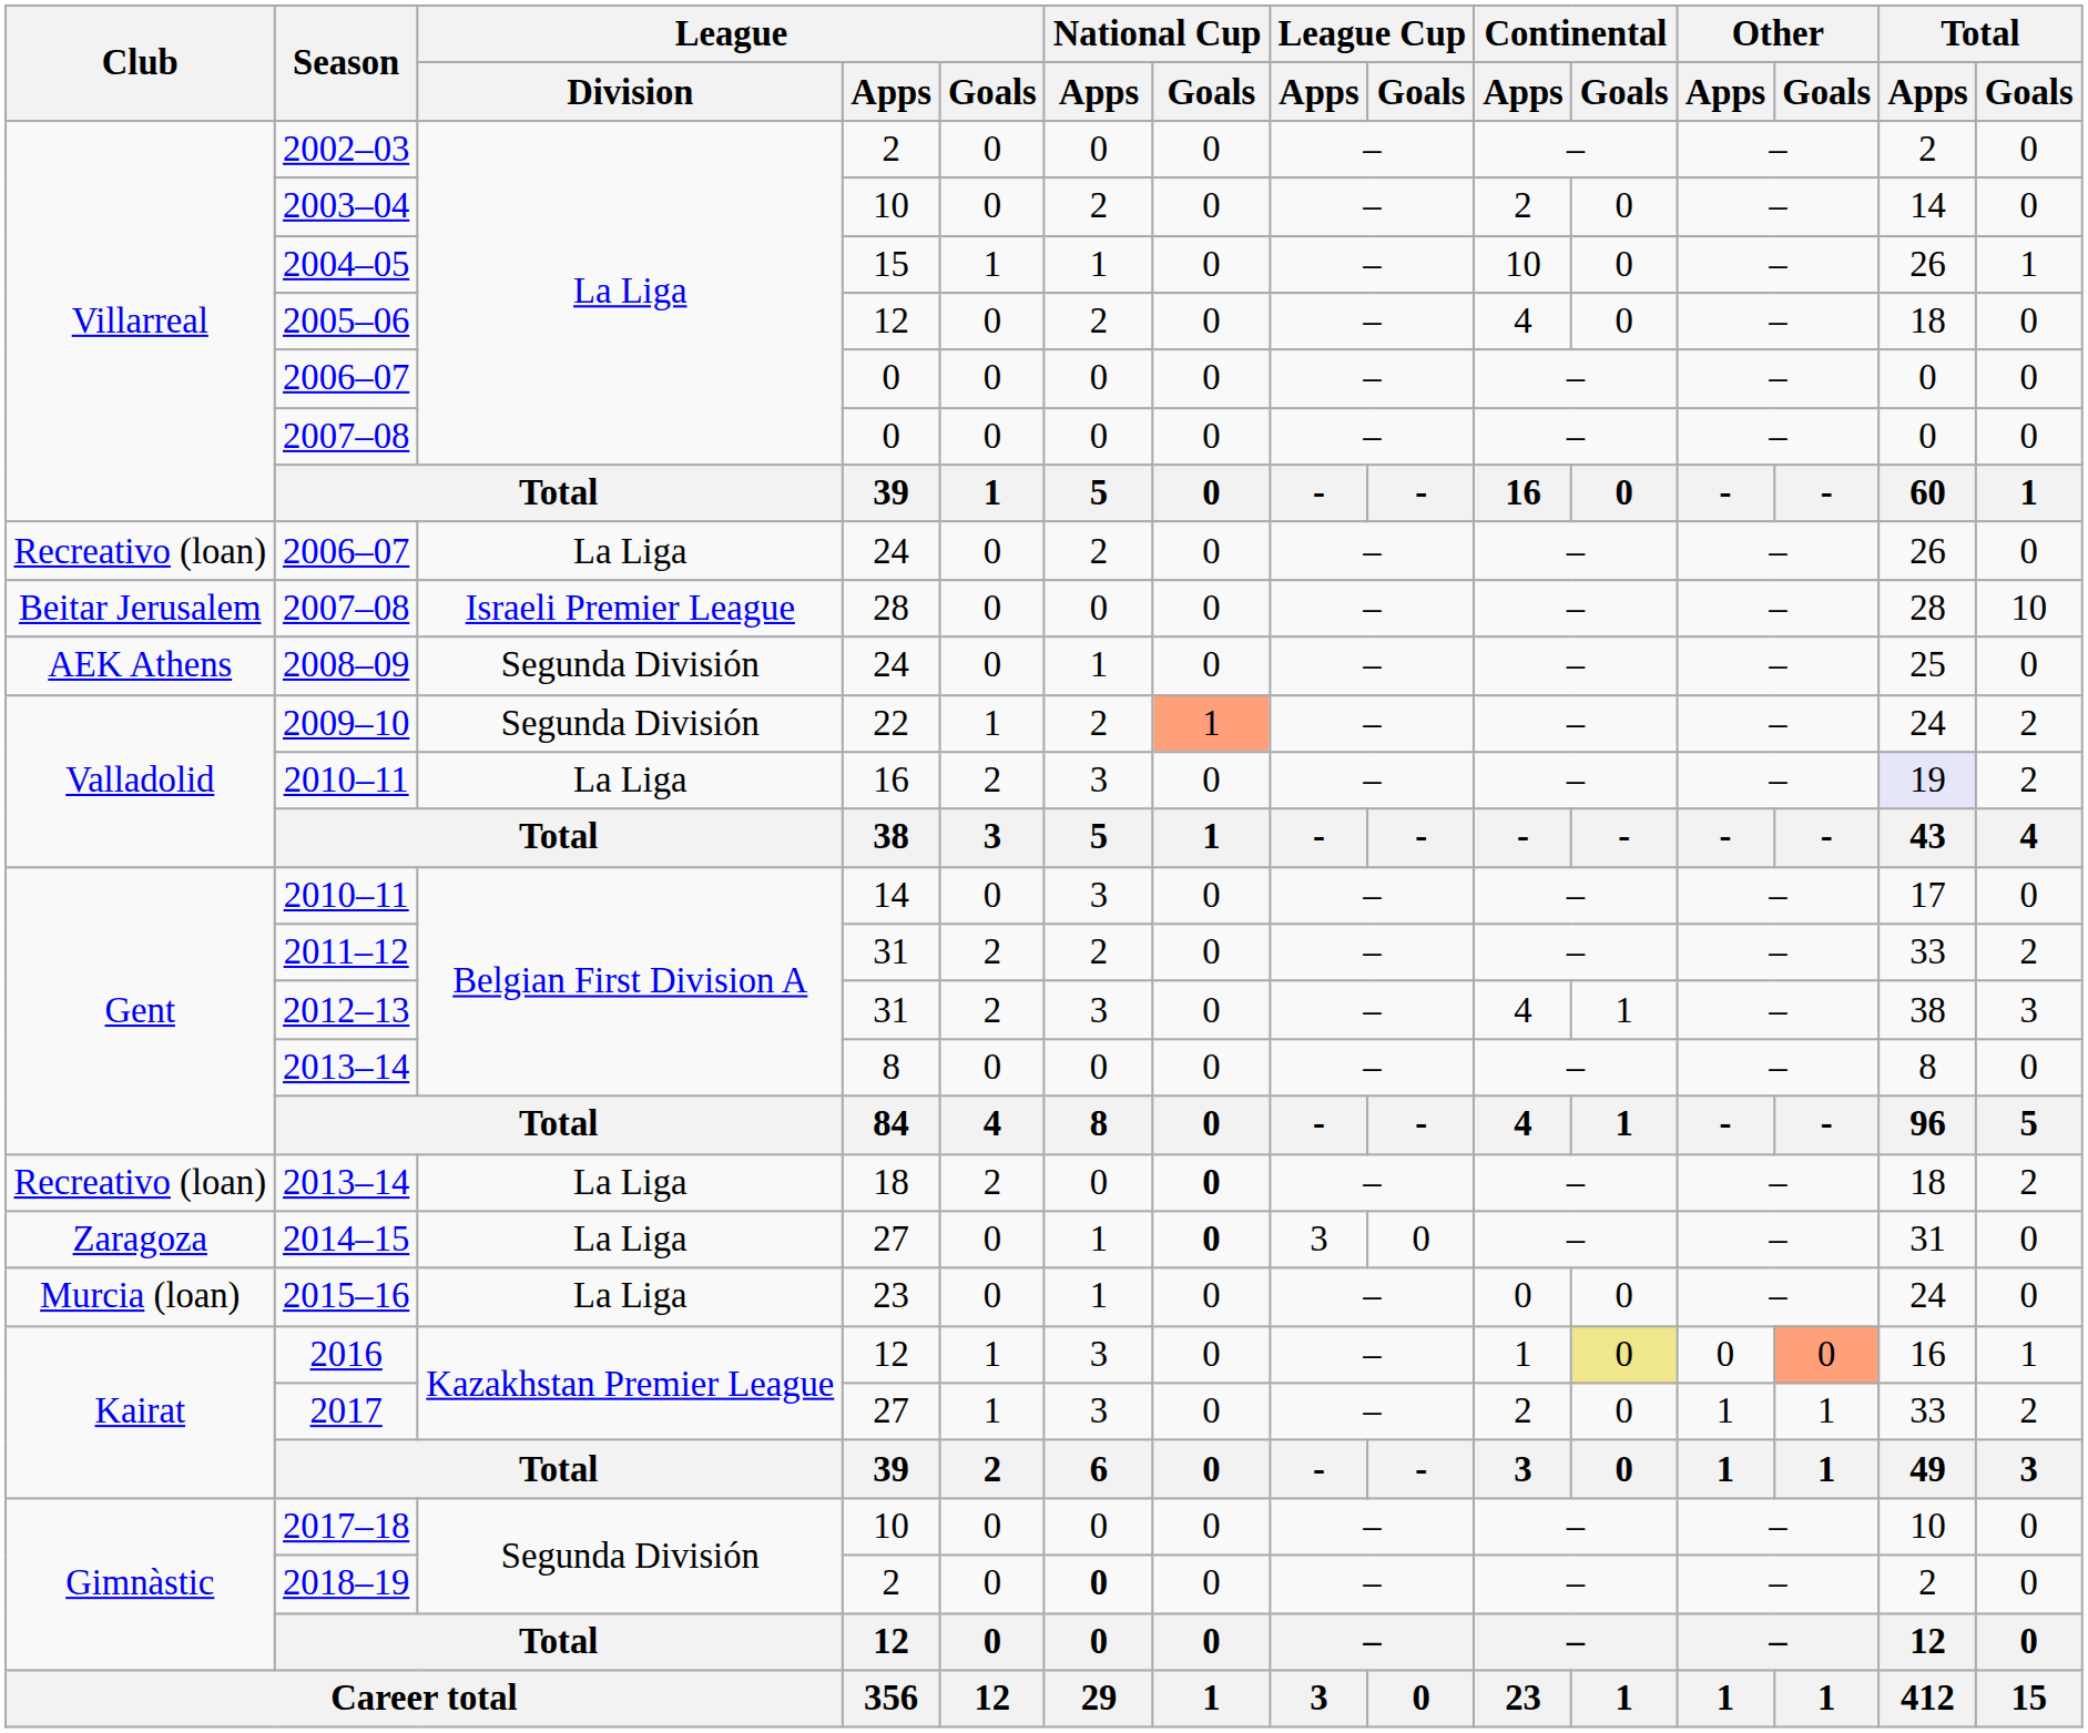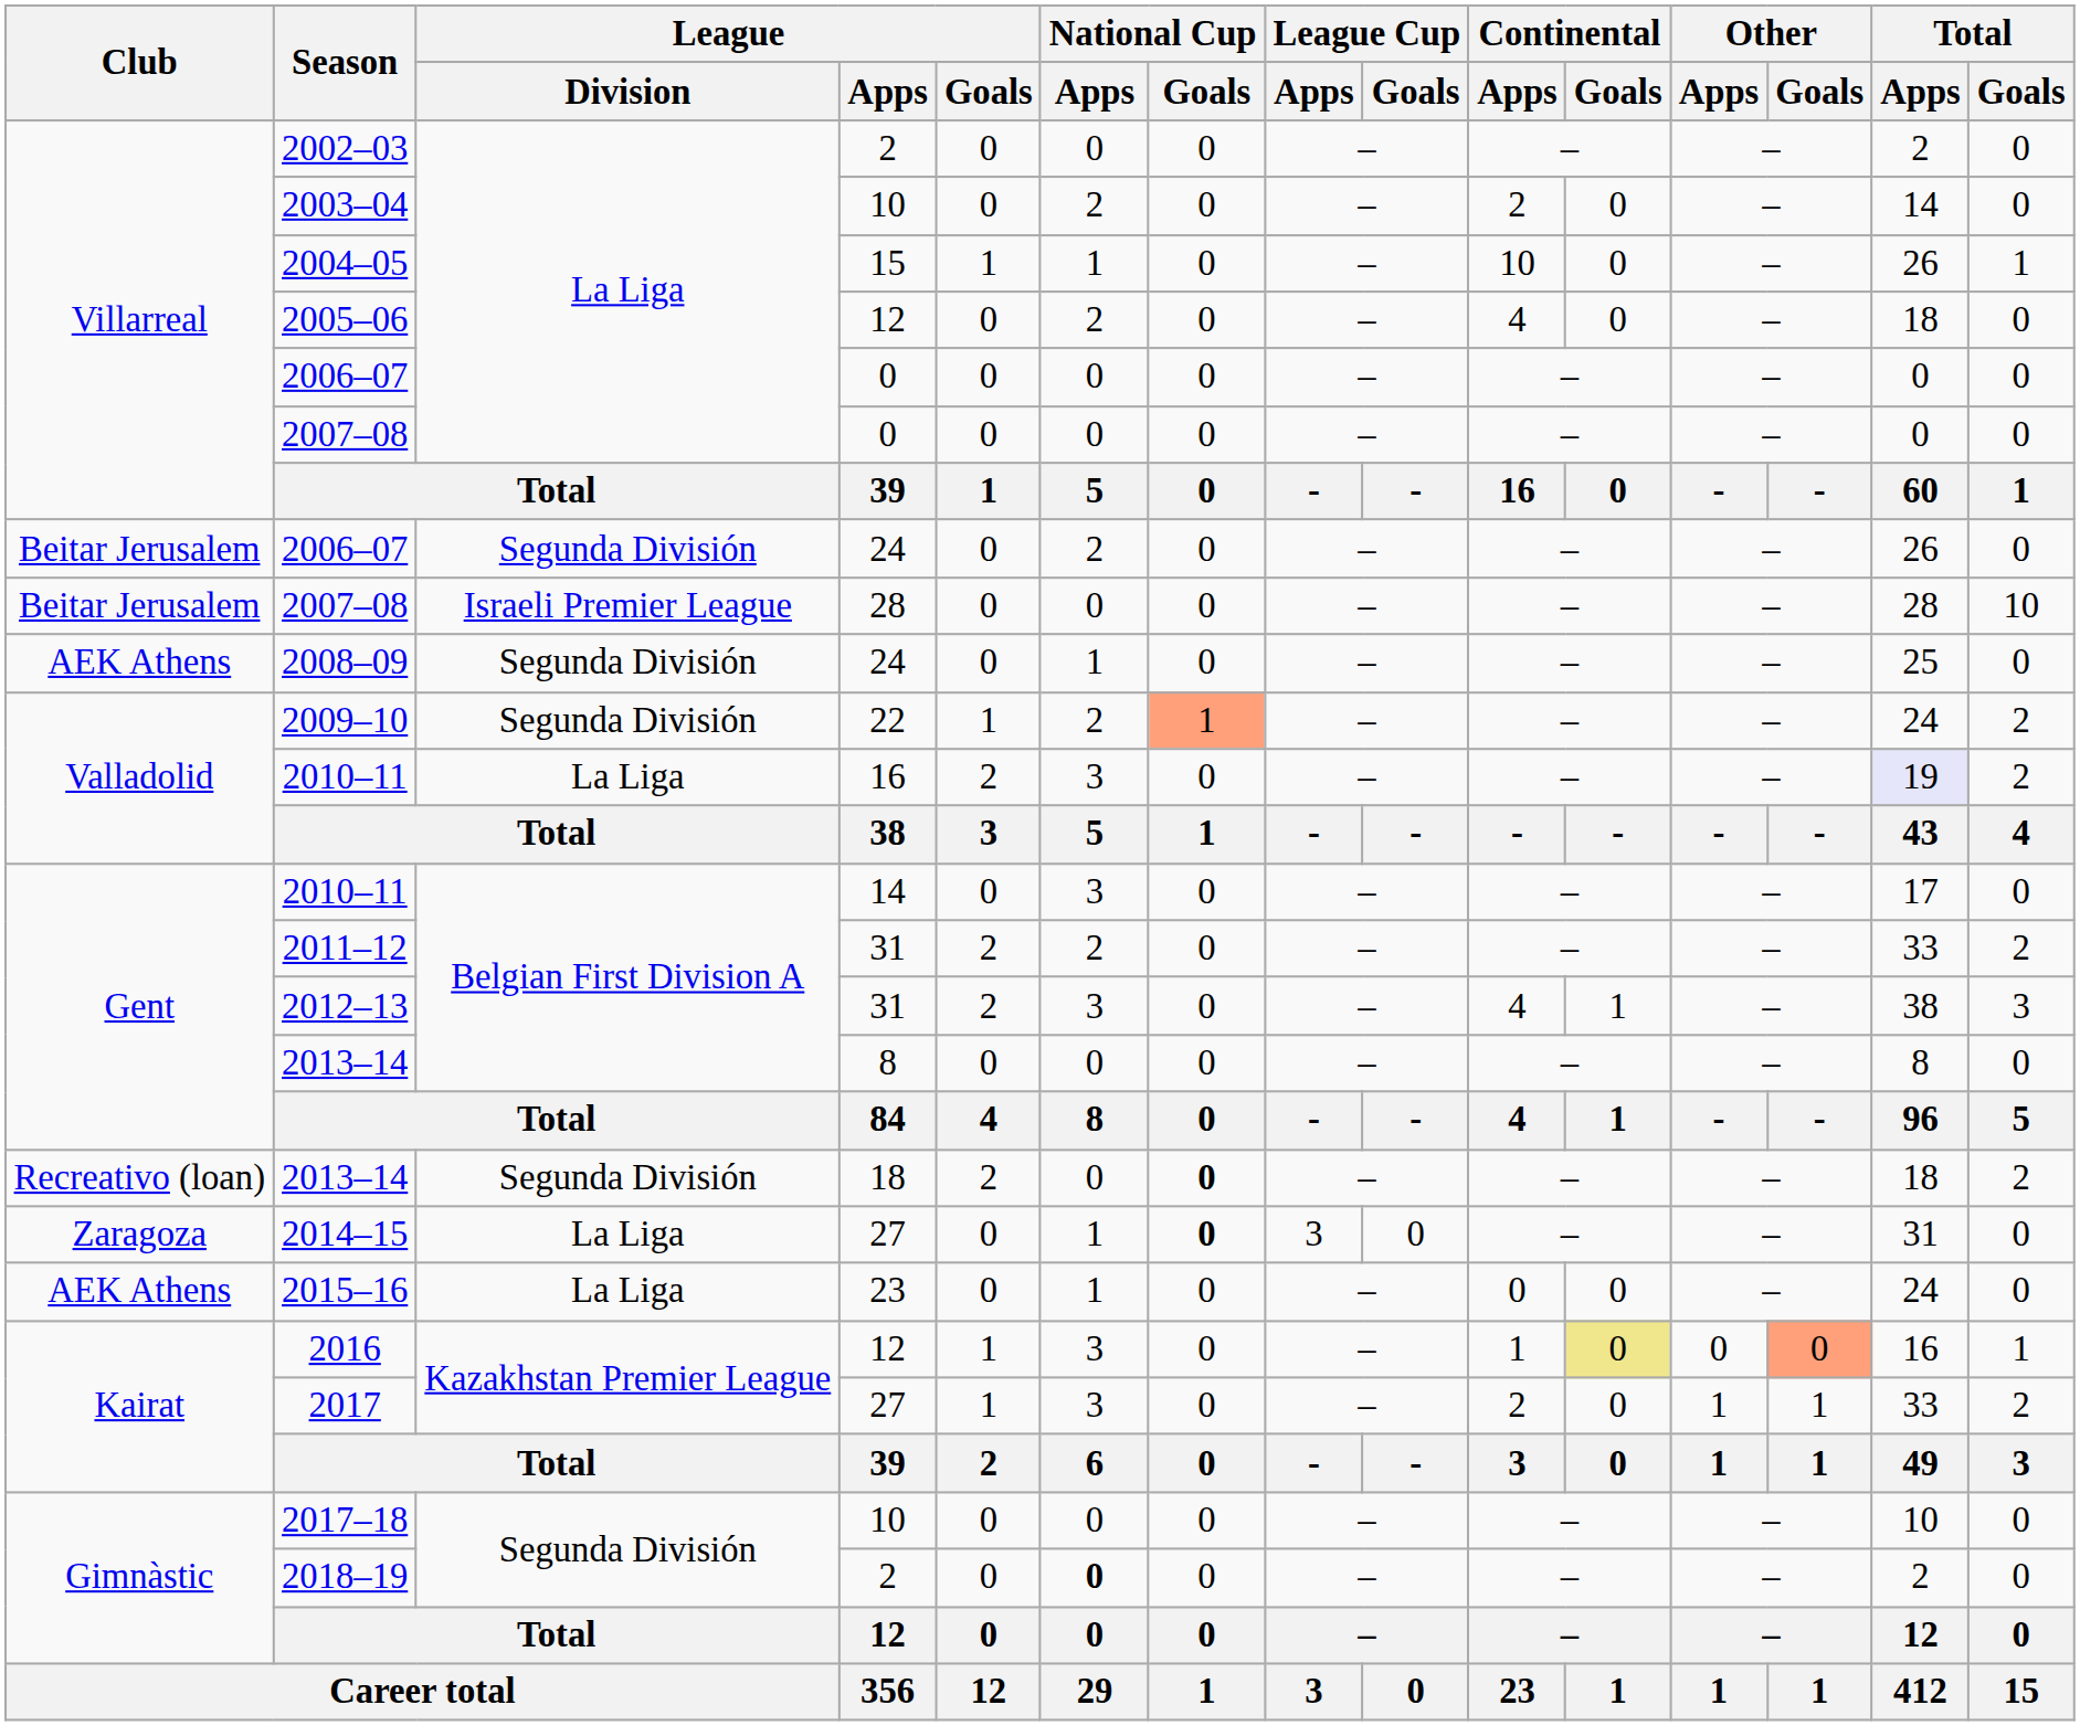2006–07 / 24 | Club: Recreativo (loan) -> Beitar Jerusalem
2006–07 / 24 | League / Division: La Liga -> Segunda División
2013–14 / 18 | League / Division: La Liga -> Segunda División
2015–16 | Club: Murcia (loan) -> AEK Athens
